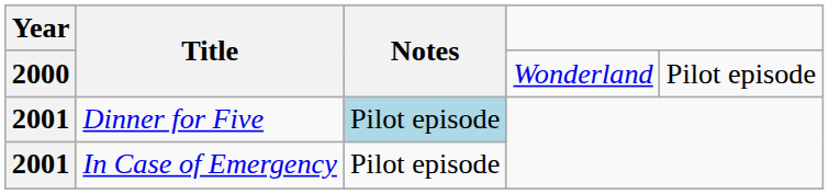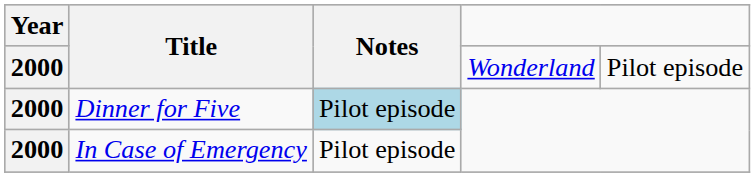Dinner for Five | Year: 2001 -> 2000
In Case of Emergency | Year: 2001 -> 2000
